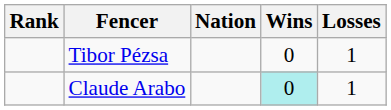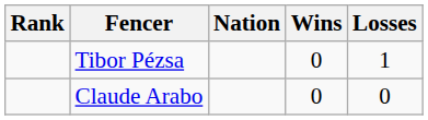Claude Arabo | Wins: paleturquoise background -> no background
Claude Arabo | Losses: 1 -> 0
